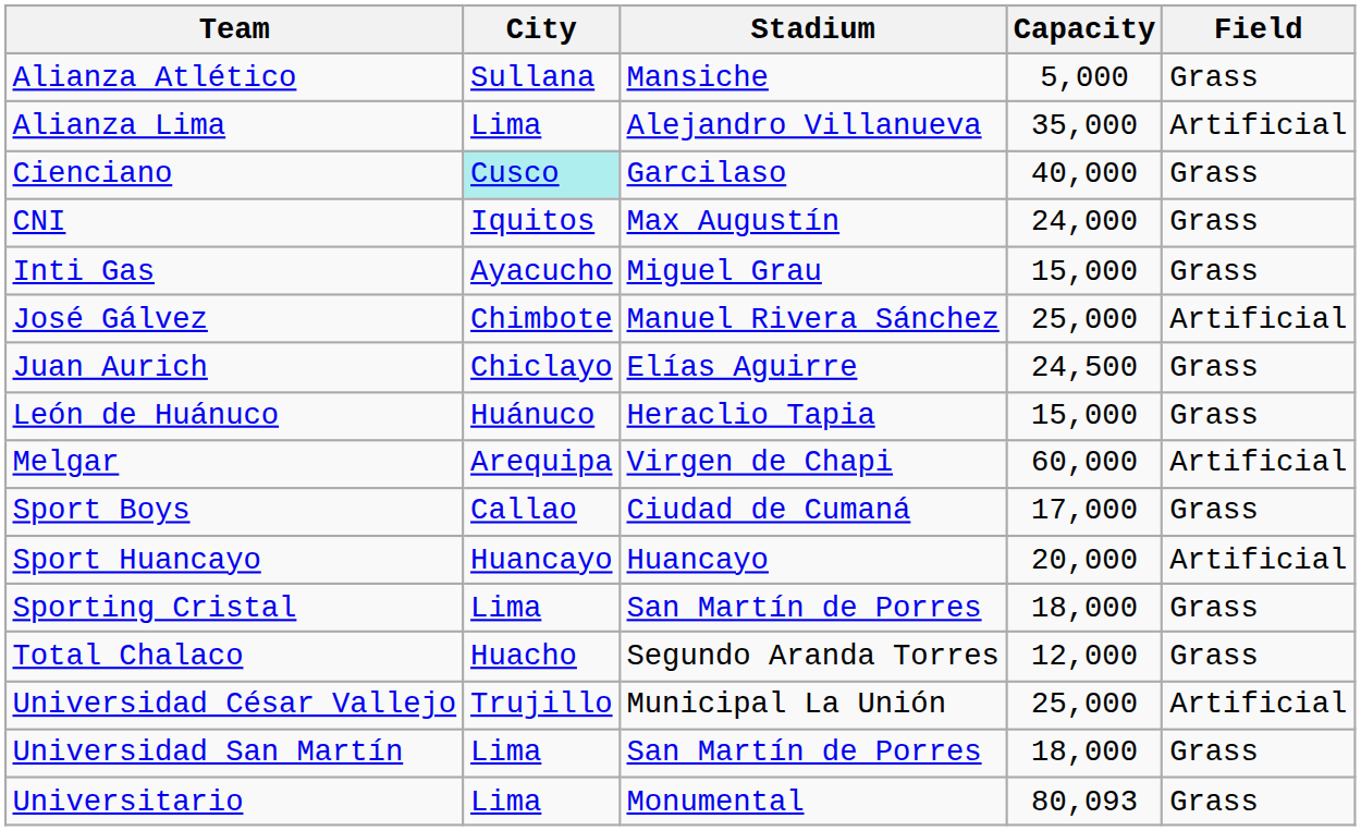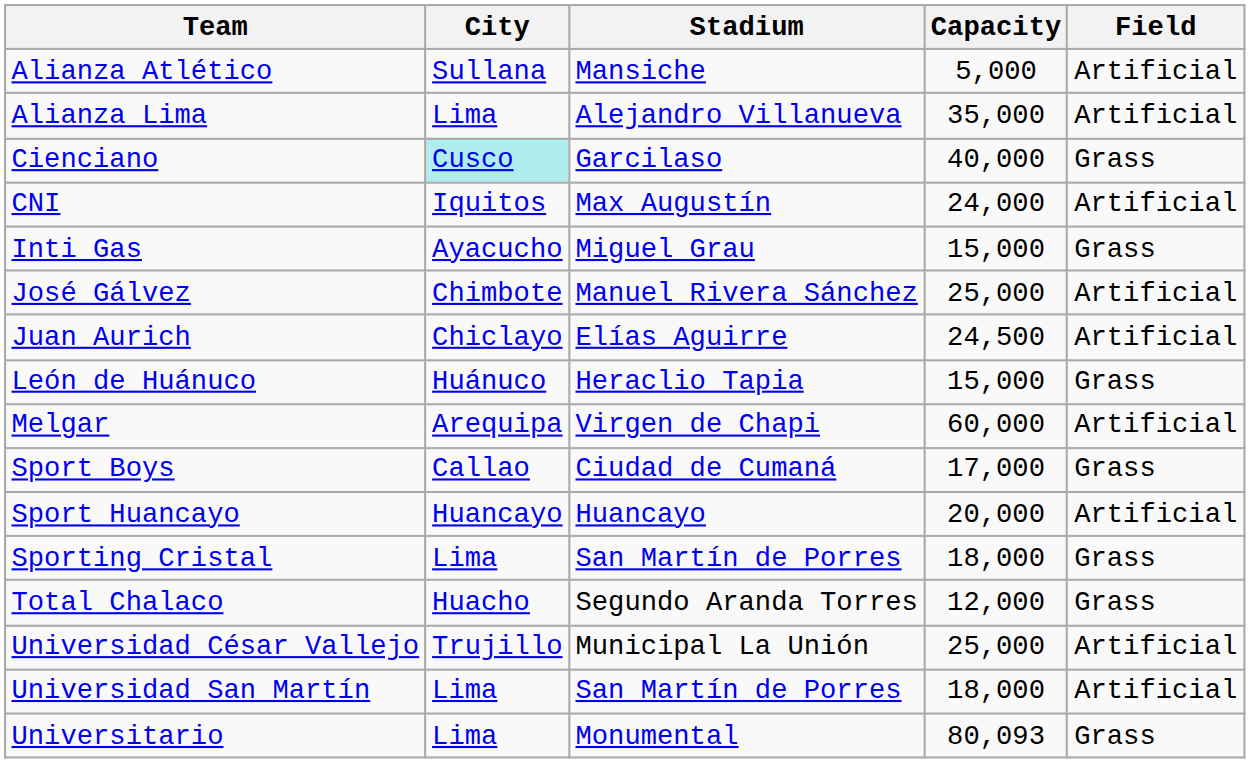Alianza Atlético | Field: Grass -> Artificial
CNI | Field: Grass -> Artificial
Juan Aurich | Field: Grass -> Artificial
Universidad San Martín | Field: Grass -> Artificial
